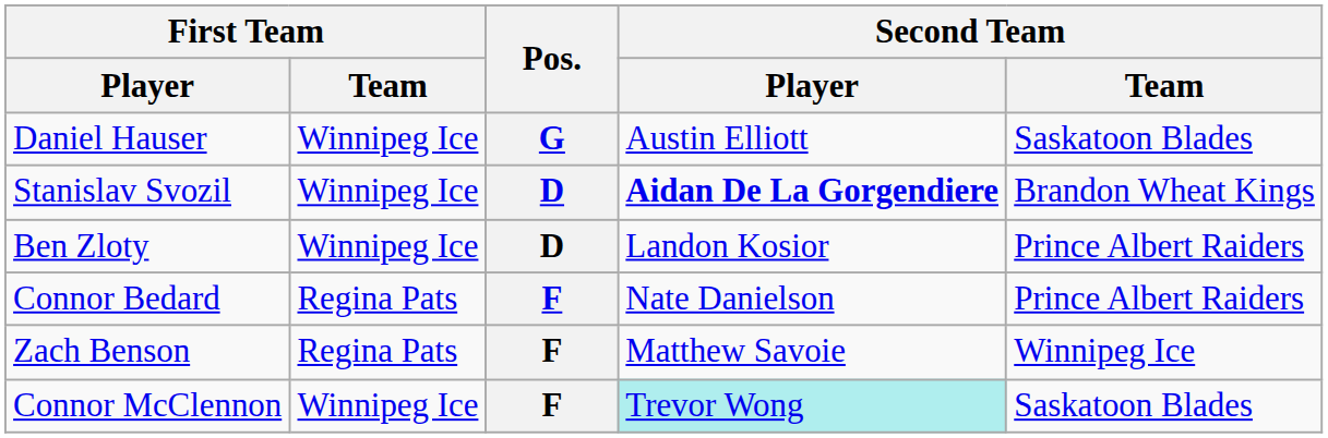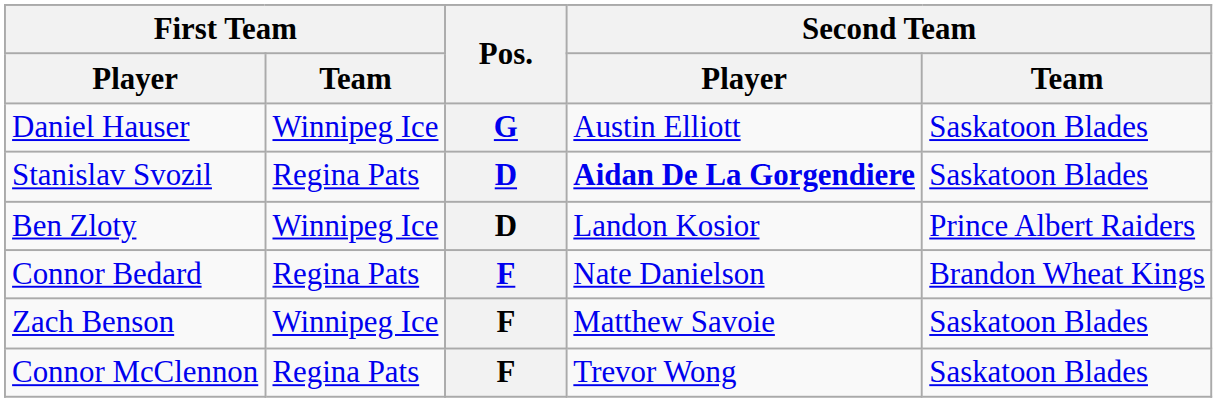Stanislav Svozil | First Team / Team: Winnipeg Ice -> Regina Pats
Stanislav Svozil | Second Team / Team: Brandon Wheat Kings -> Saskatoon Blades
Connor Bedard | Second Team / Team: Prince Albert Raiders -> Brandon Wheat Kings
Zach Benson | First Team / Team: Regina Pats -> Winnipeg Ice
Zach Benson | Second Team / Team: Winnipeg Ice -> Saskatoon Blades
Connor McClennon | First Team / Team: Winnipeg Ice -> Regina Pats
Connor McClennon | Second Team / Player: paleturquoise background -> no background
